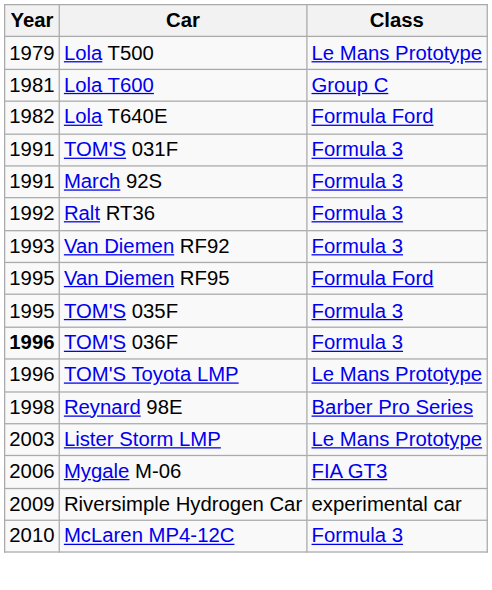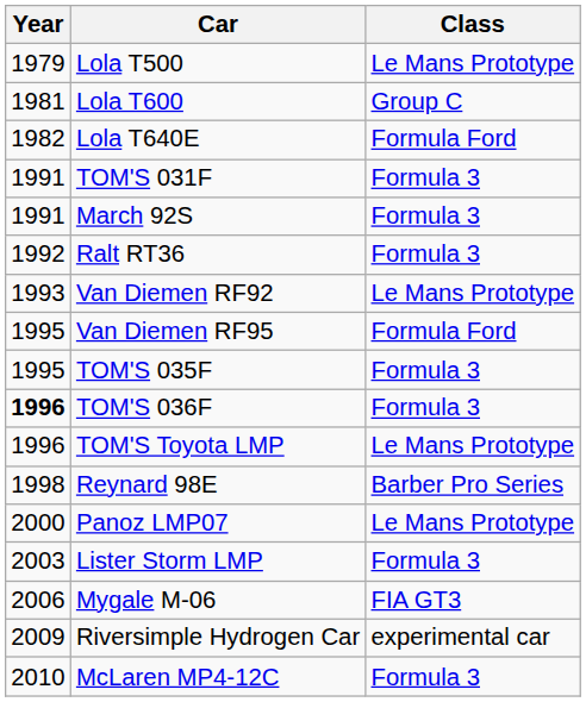Van Diemen RF92 | Class: Formula 3 -> Le Mans Prototype
+ row: 2000 | Panoz LMP07 | Le Mans Prototype
Lister Storm LMP | Class: Le Mans Prototype -> Formula 3
